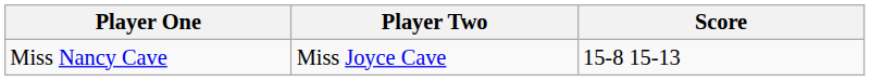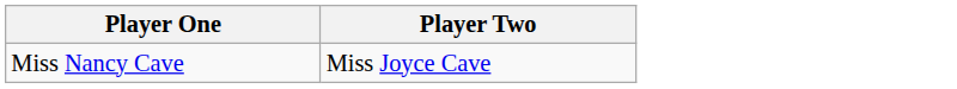- column: Score | 15-8 15-13
